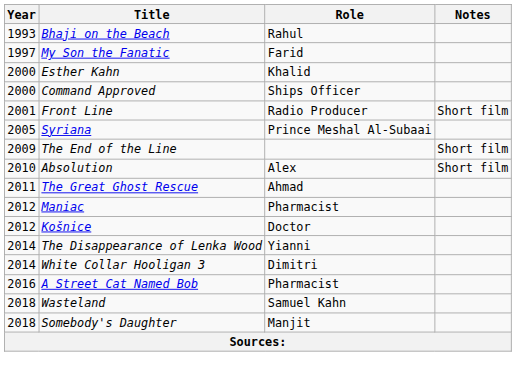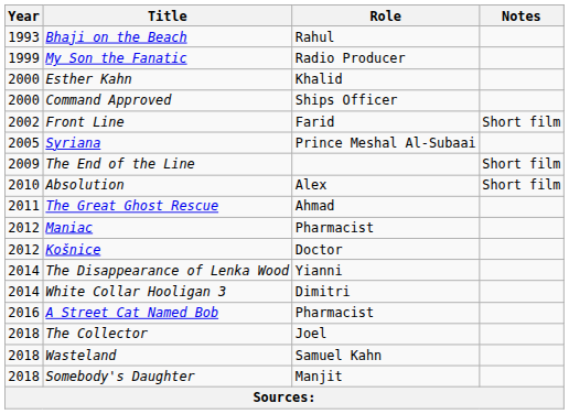My Son the Fanatic | Year: 1997 -> 1999
My Son the Fanatic | Role: Farid -> Radio Producer
Front Line | Year: 2001 -> 2002
Front Line | Role: Radio Producer -> Farid
+ row: 2018 | The Collector | Joel
